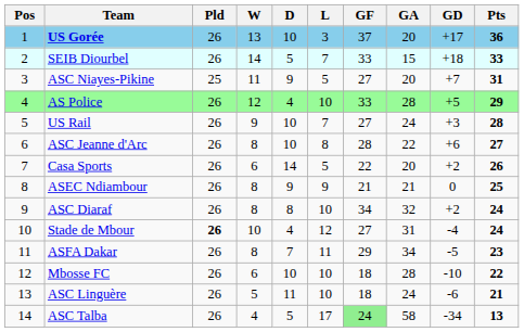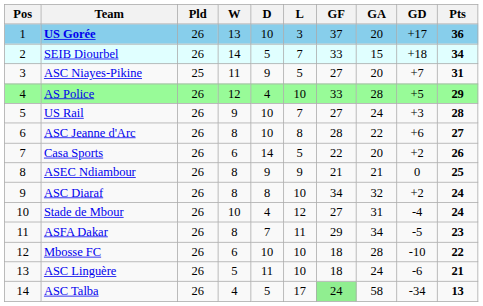SEIB Diourbel | Pts: 33 -> 34
Stade de Mbour | Pld: bold -> normal
